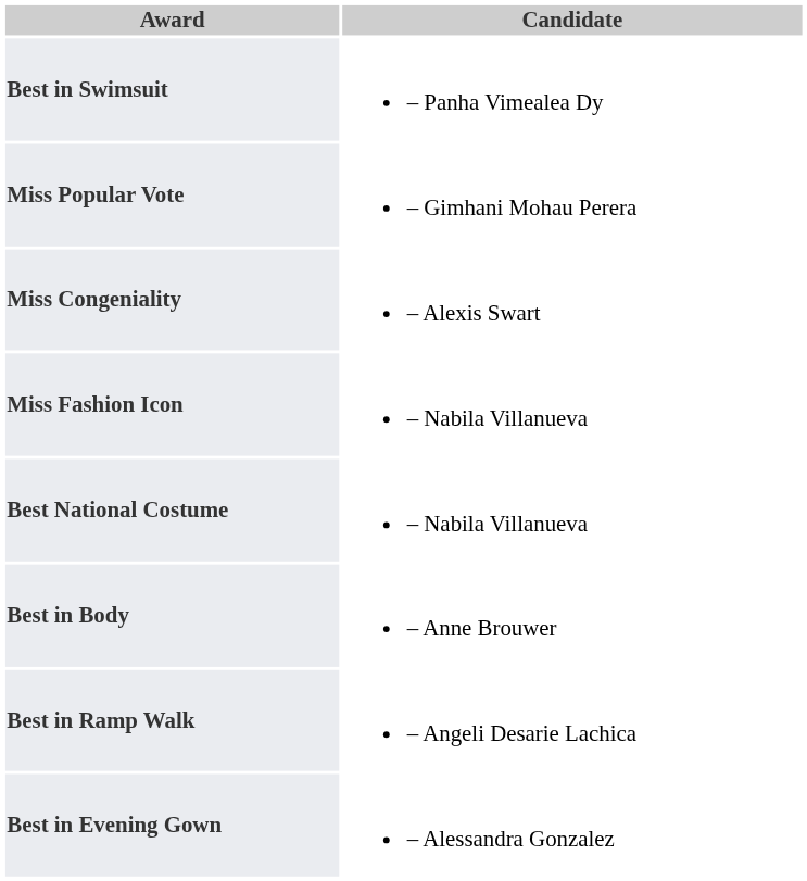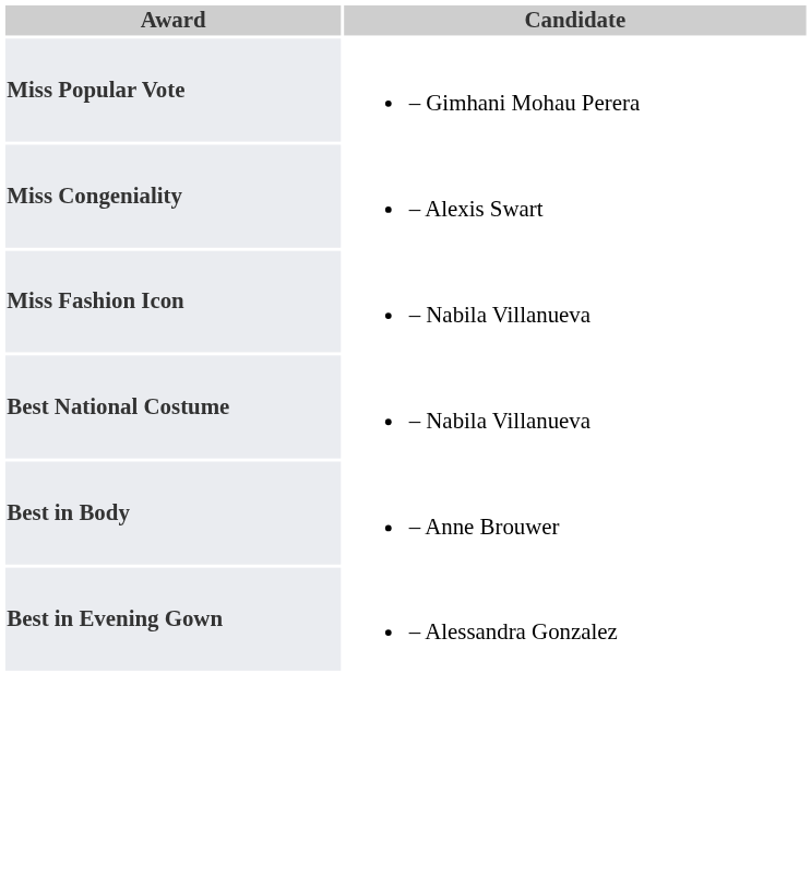- row: Best in Swimsuit | – Panha Vimealea Dy
- row: Best in Ramp Walk | – Angeli Desarie Lachica
